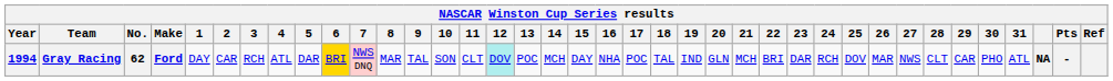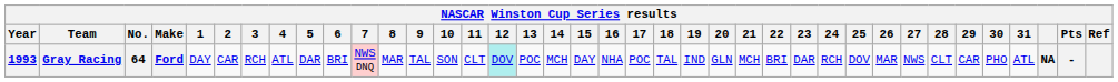Gray Racing | Year: 1994 -> 1993
Gray Racing | No.: 62 -> 64
Gray Racing | 6: gold background -> no background
